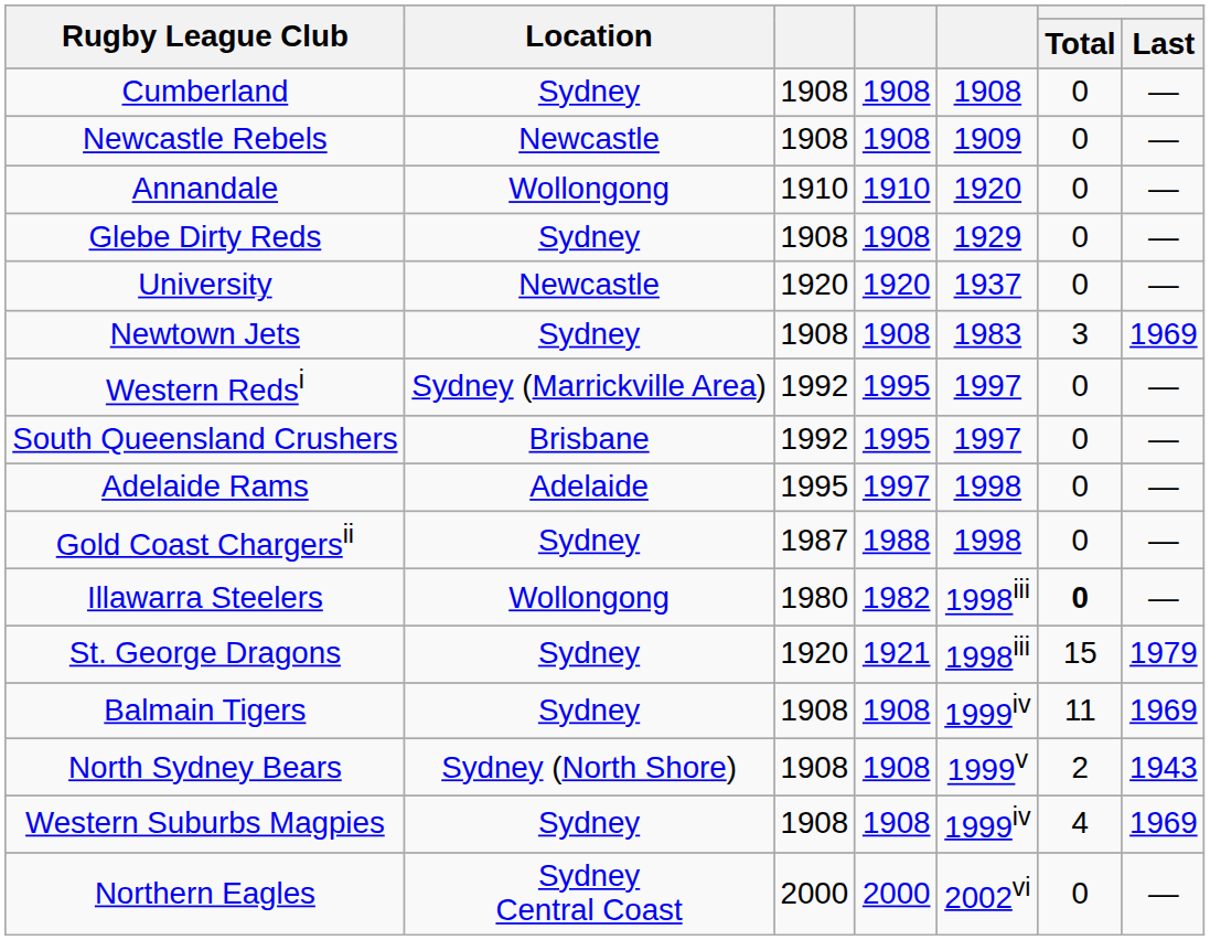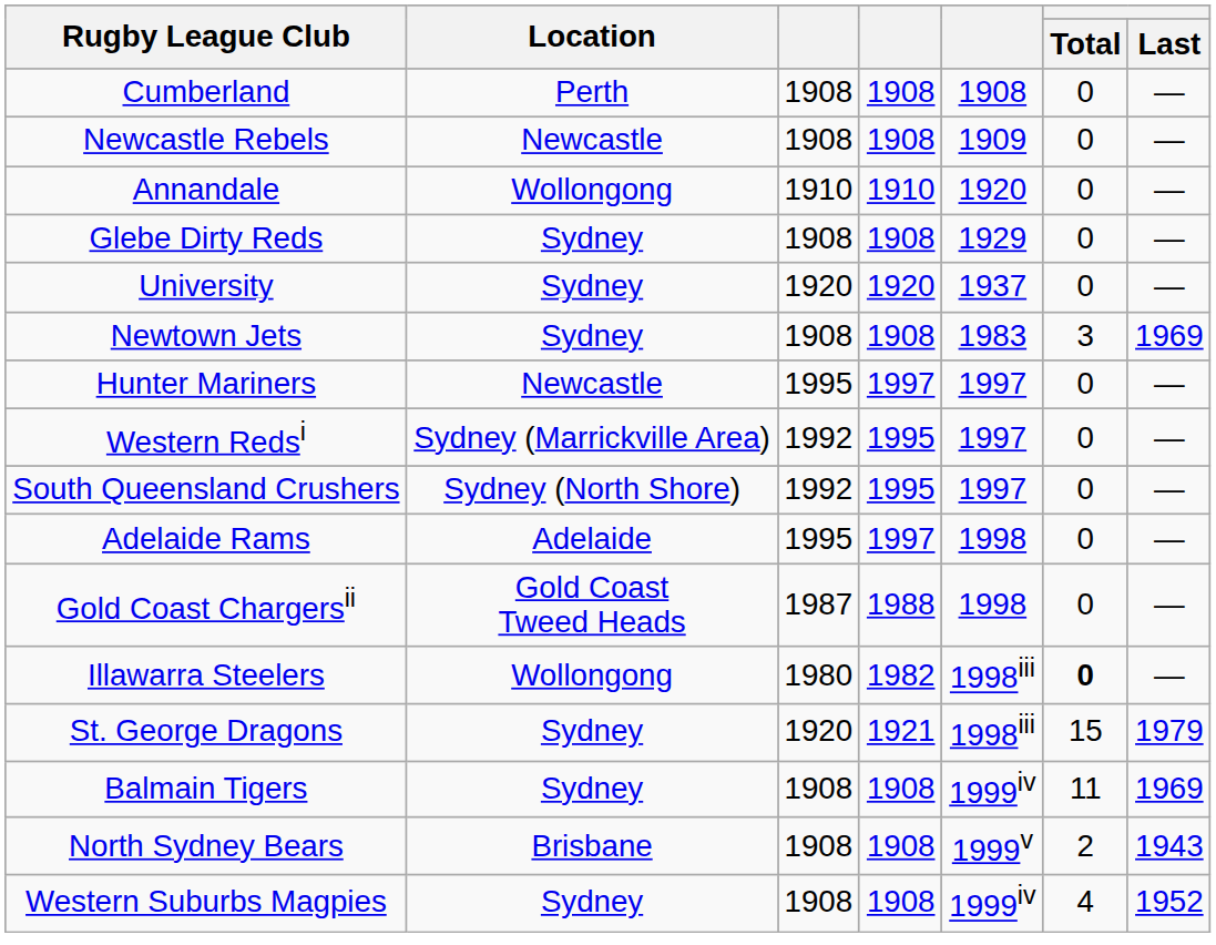Cumberland | Location: Sydney -> Perth
University | Location: Newcastle -> Sydney
+ row: Hunter Mariners | Newcastle | 1995 | 1997 | 1997 | 0 | —
South Queensland Crushers | Location: Brisbane -> Sydney (North Shore)
Gold Coast Chargersii | Location: Sydney -> Gold Coast Tweed Heads
North Sydney Bears | Location: Sydney (North Shore) -> Brisbane
Western Suburbs Magpies | Last: 1969 -> 1952
- row: Northern Eagles | Sydney Central Coast | 2000 | 2000 | 2002vi | 0 | —
